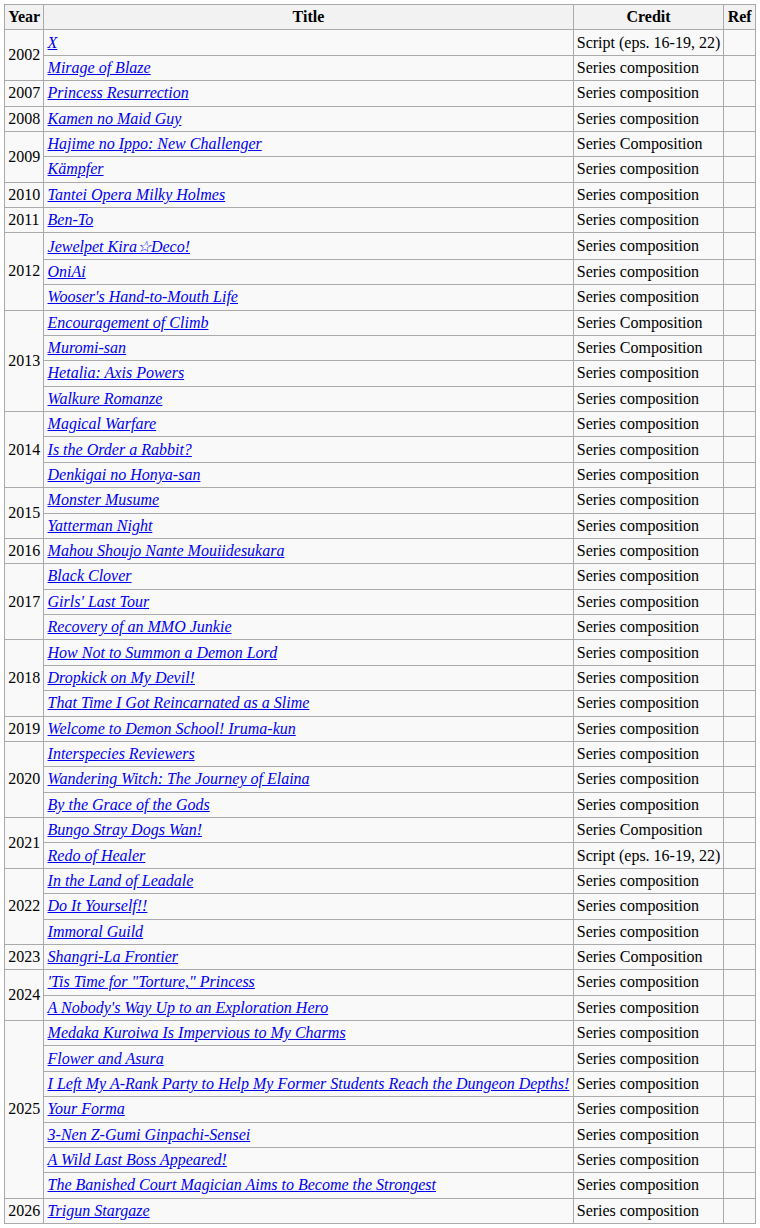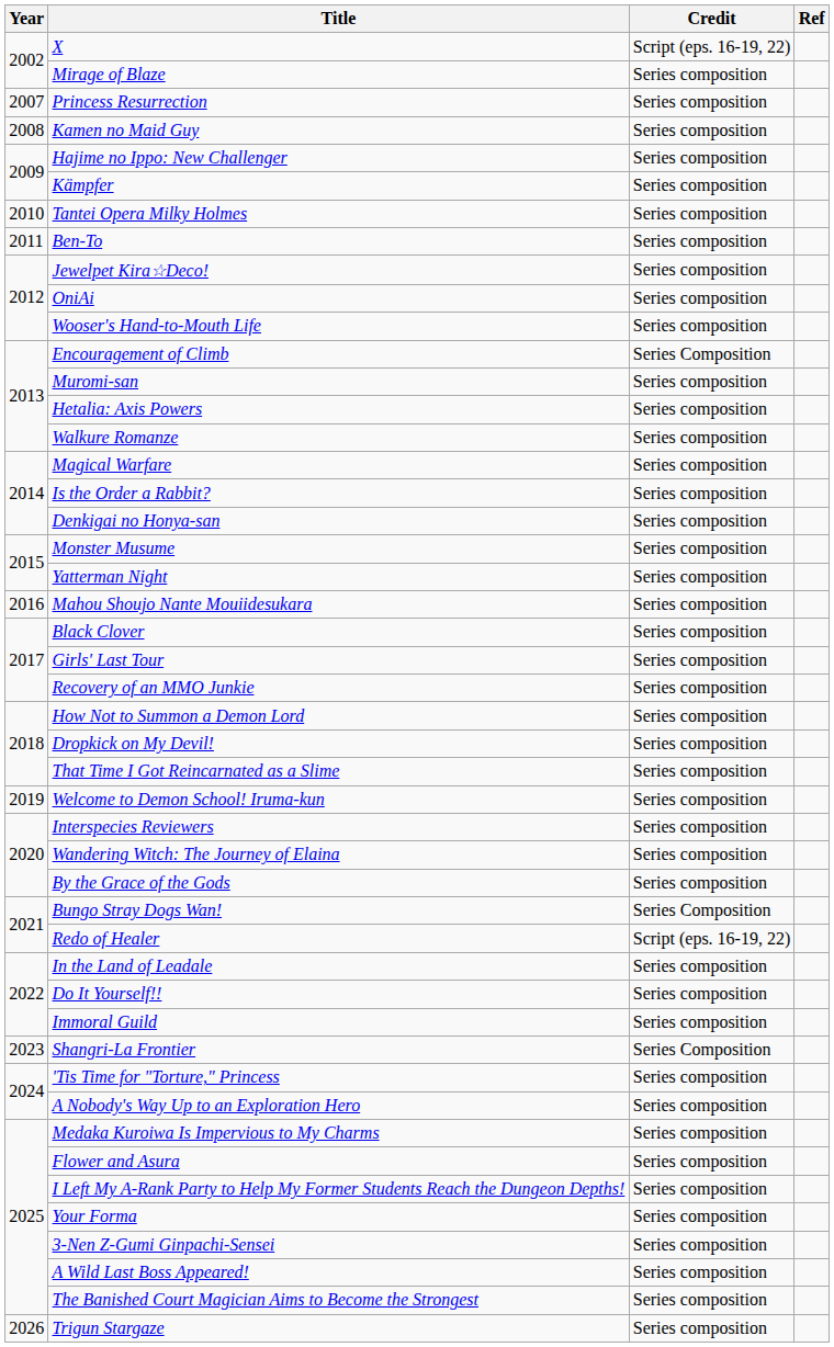Hajime no Ippo: New Challenger | Credit: Series Composition -> Series composition
Muromi-san | Credit: Series Composition -> Series composition
